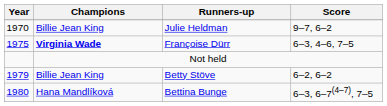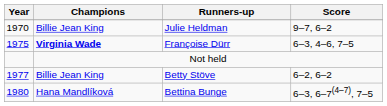Betty Stöve | Year: 1979 -> 1977
